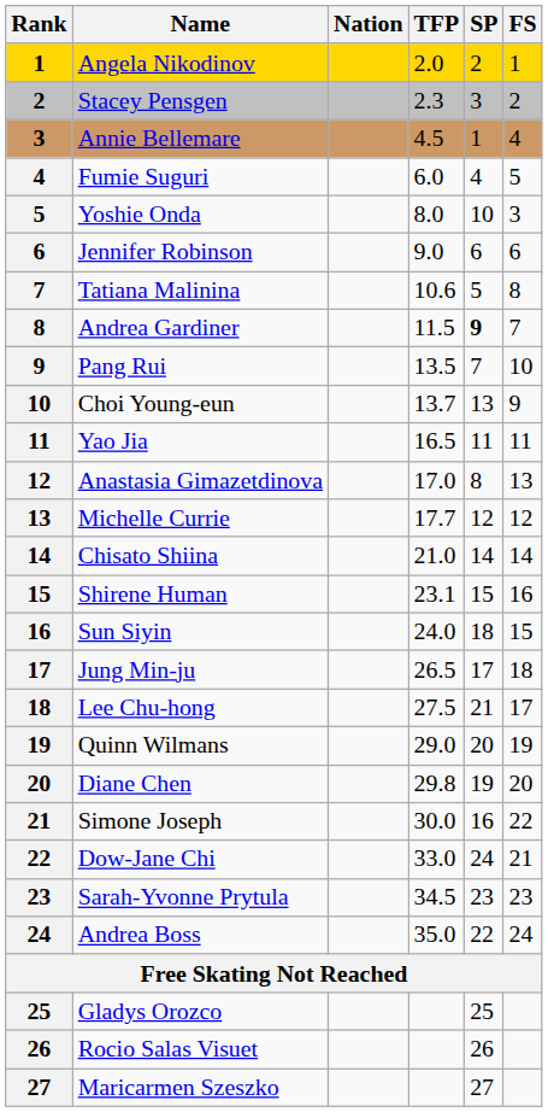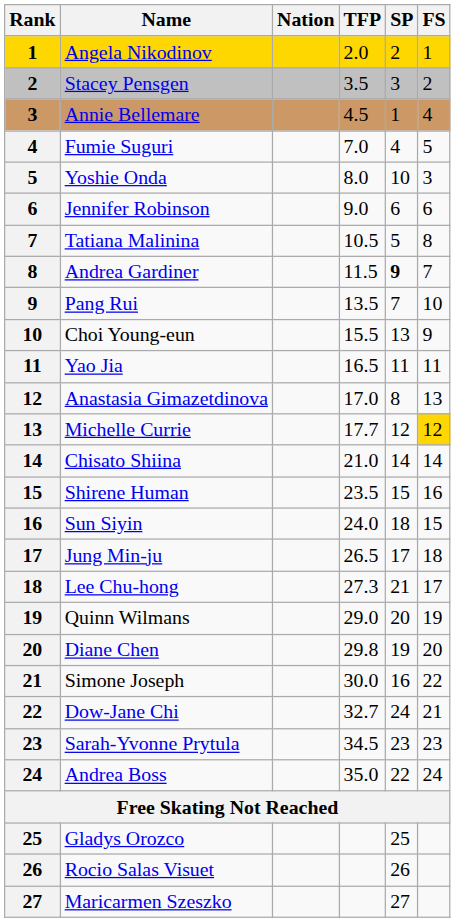Stacey Pensgen | TFP: 2.3 -> 3.5
Fumie Suguri | TFP: 6.0 -> 7.0
Tatiana Malinina | TFP: 10.6 -> 10.5
Choi Young-eun | TFP: 13.7 -> 15.5
Michelle Currie | FS: no background -> gold background
Shirene Human | TFP: 23.1 -> 23.5
Lee Chu-hong | TFP: 27.5 -> 27.3
Dow-Jane Chi | TFP: 33.0 -> 32.7
